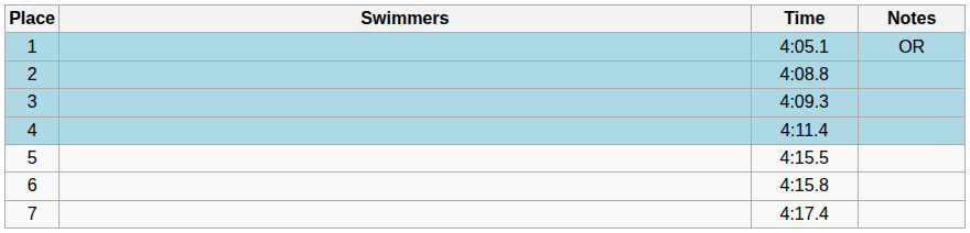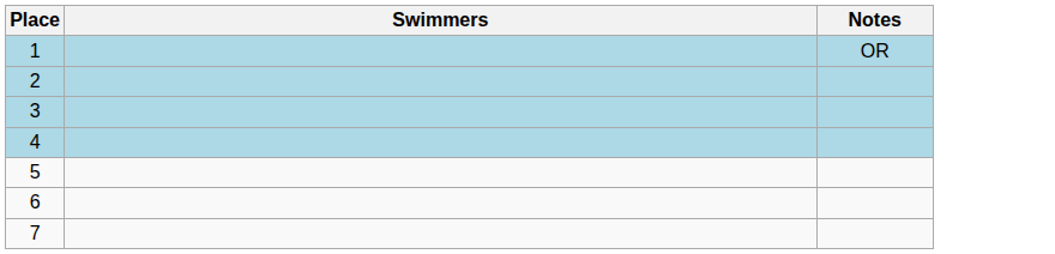- column: Time | 4:05.1 | 4:08.8 | 4:09.3 | 4:11.4 | 4:15.5 | 4:15.8 | 4:17.4
